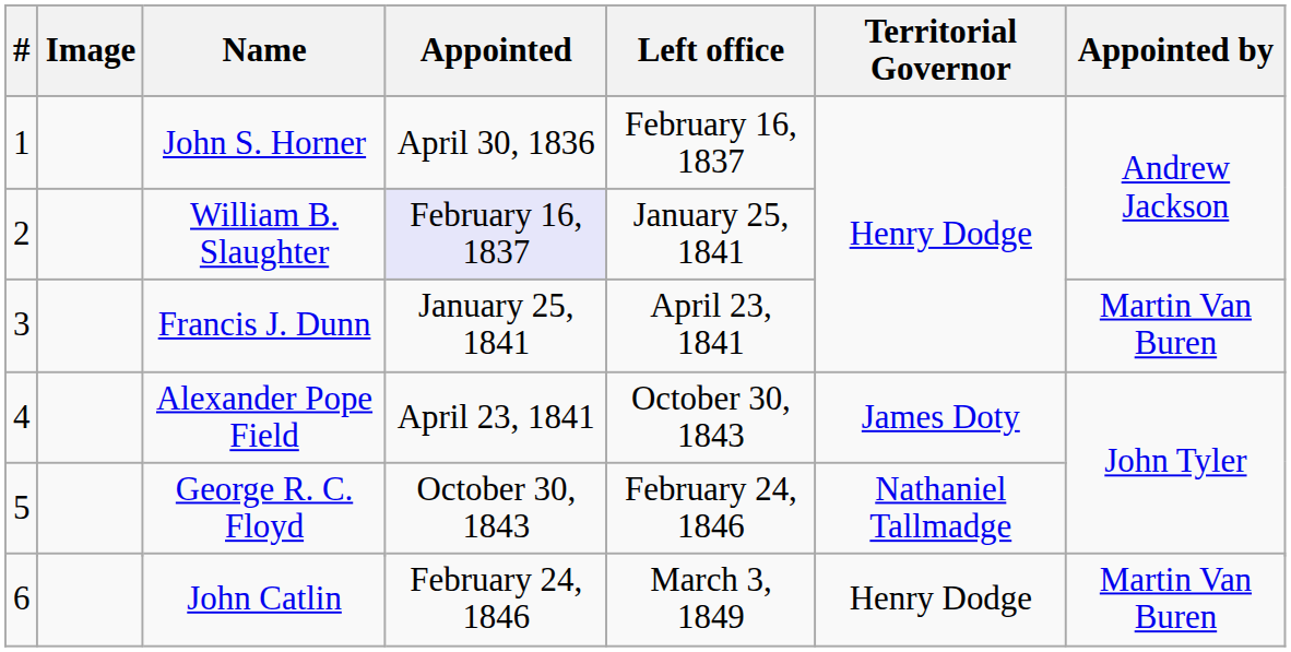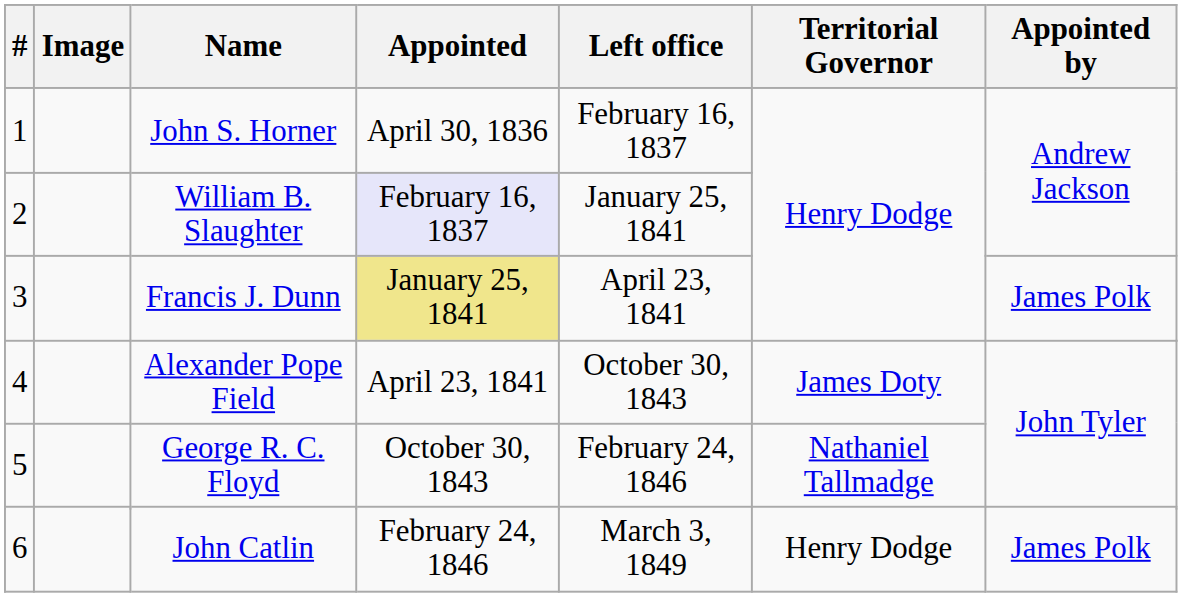3 | Appointed: no background -> khaki background
3 | Appointed by: Martin Van Buren -> James Polk
6 | Appointed by: Martin Van Buren -> James Polk
